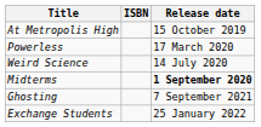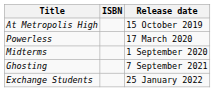- row: Weird Science | 14 July 2020
Midterms | Release date: bold -> normal
